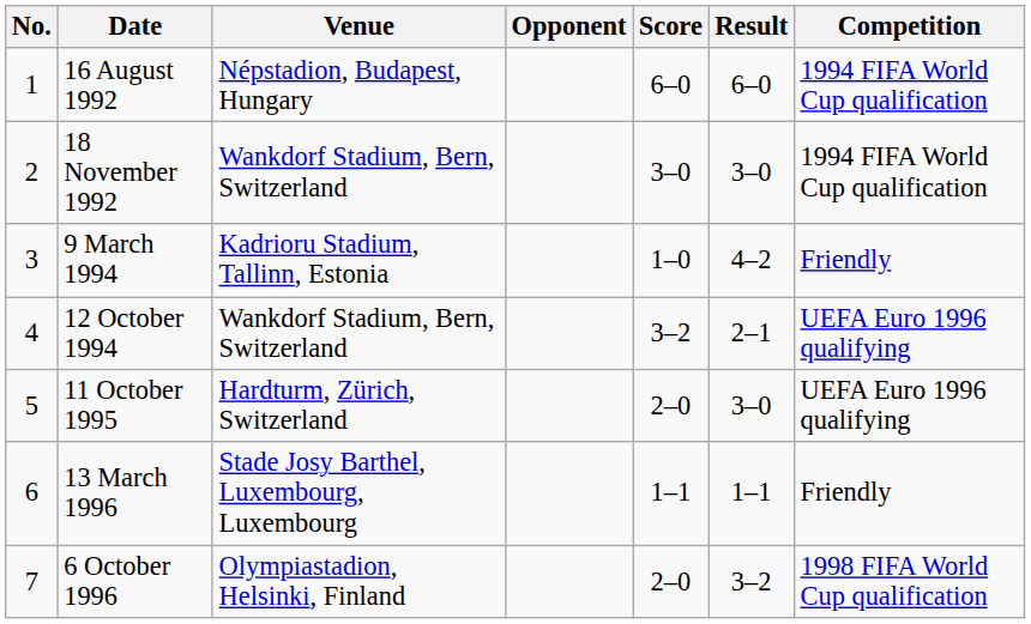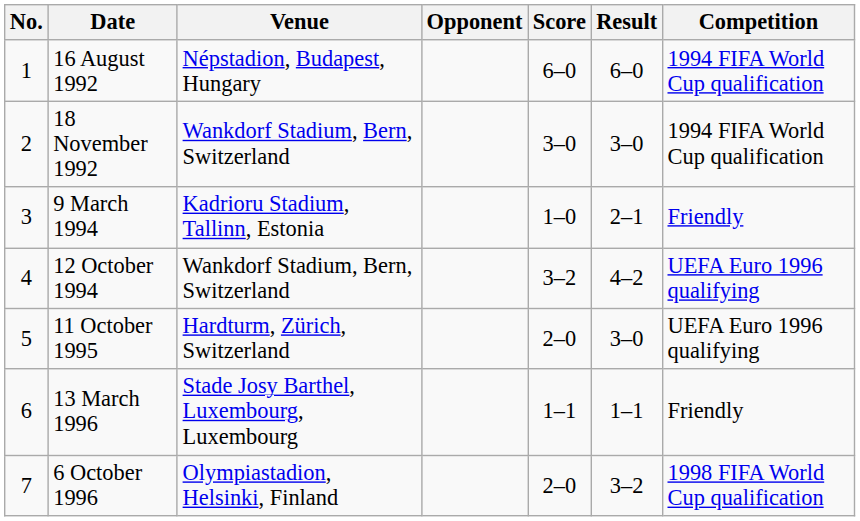9 March 1994 | Result: 4–2 -> 2–1
12 October 1994 | Result: 2–1 -> 4–2
